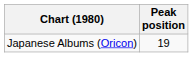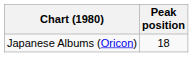Japanese Albums (Oricon) | Peak position: 19 -> 18
